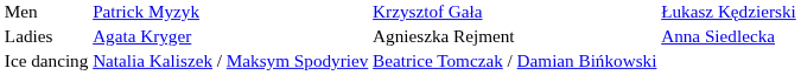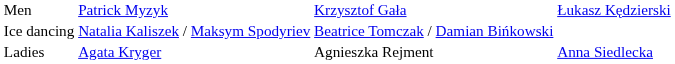rows swapped: Ladies <-> Ice dancing
